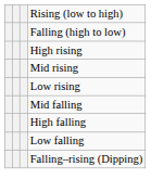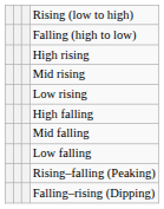rows swapped: High falling <-> Mid falling
+ row: Rising–falling (Peaking)
